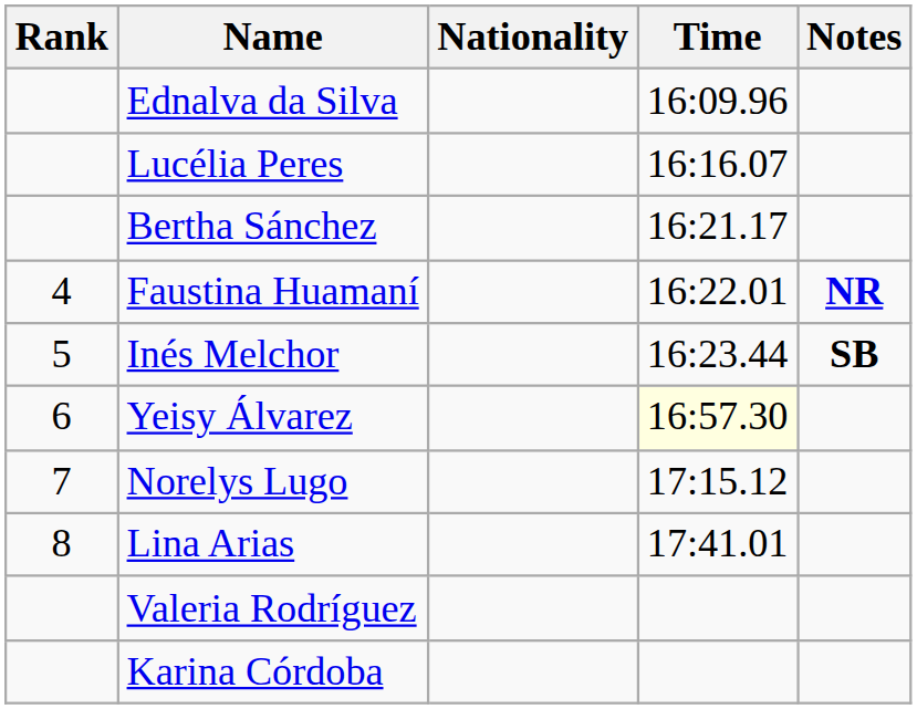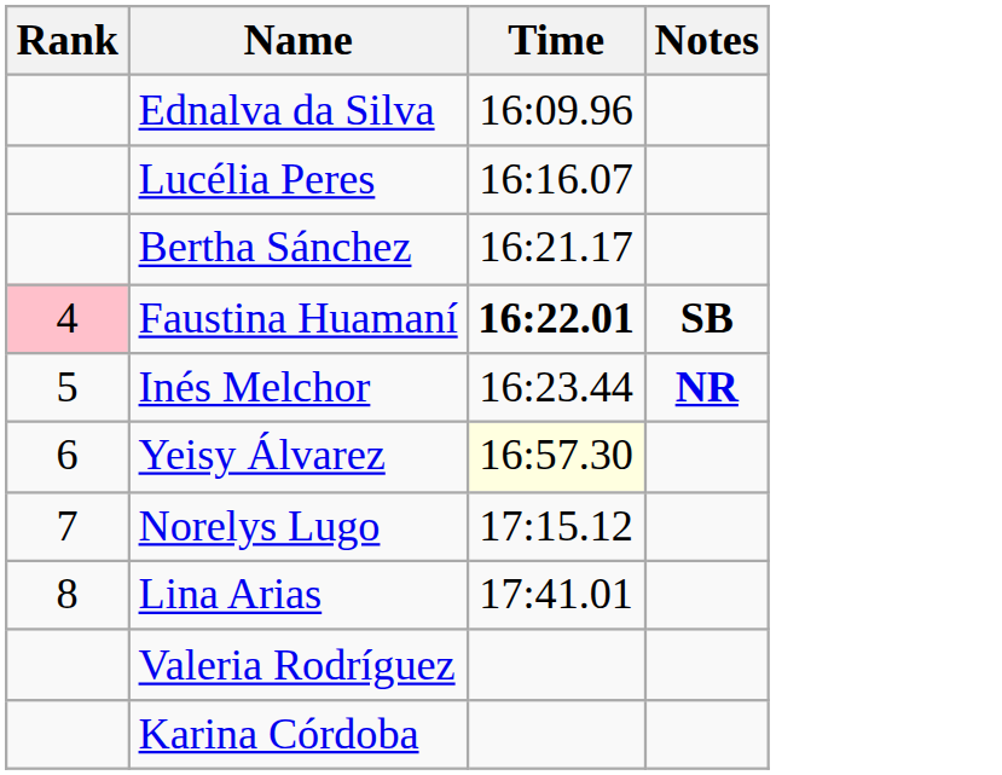- column: Nationality
Faustina Huamaní | Rank: no background -> pink background
Faustina Huamaní | Time: normal -> bold
Faustina Huamaní | Notes: NR -> SB
Inés Melchor | Notes: SB -> NR
